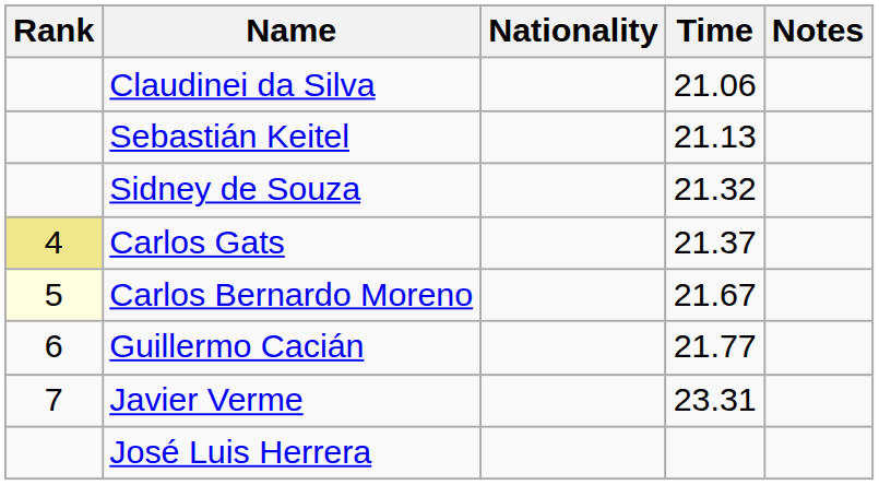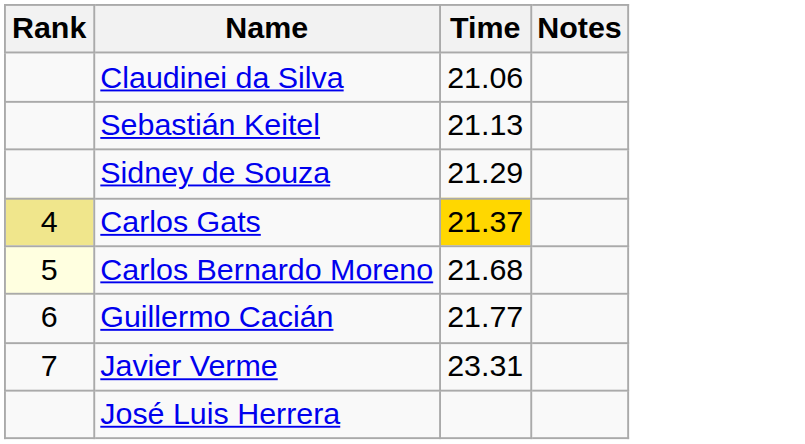- column: Nationality
Sidney de Souza | Time: 21.32 -> 21.29
Carlos Gats | Time: no background -> gold background
Carlos Bernardo Moreno | Time: 21.67 -> 21.68
